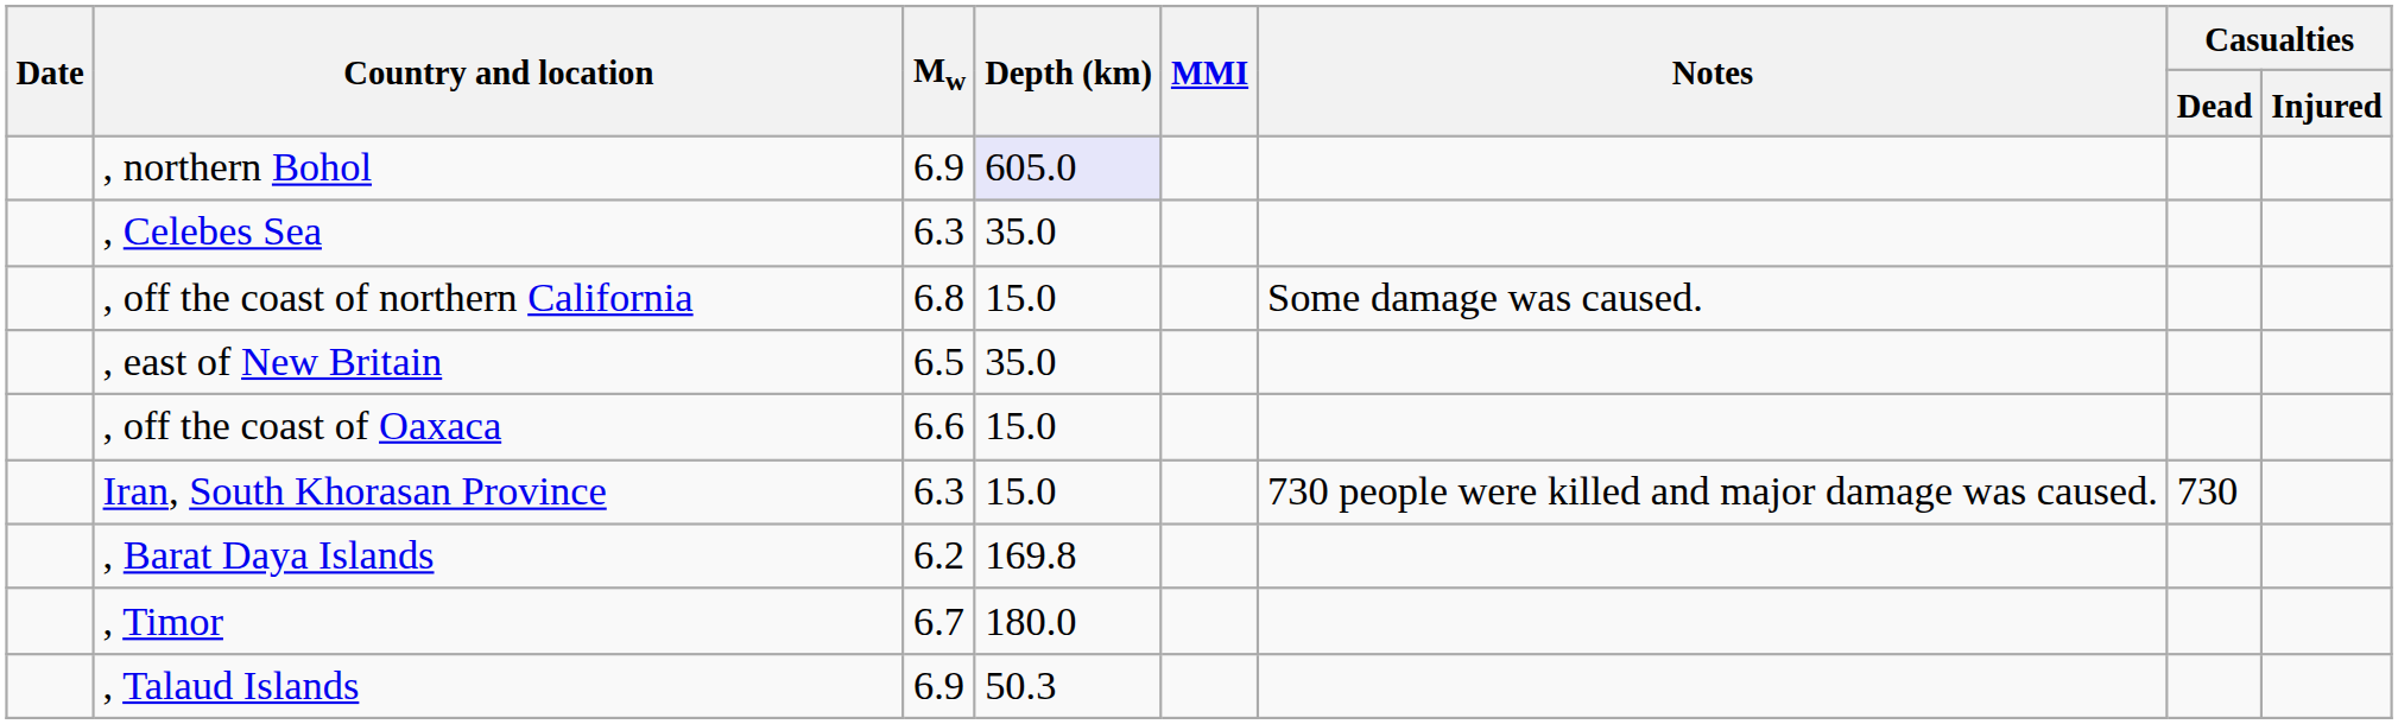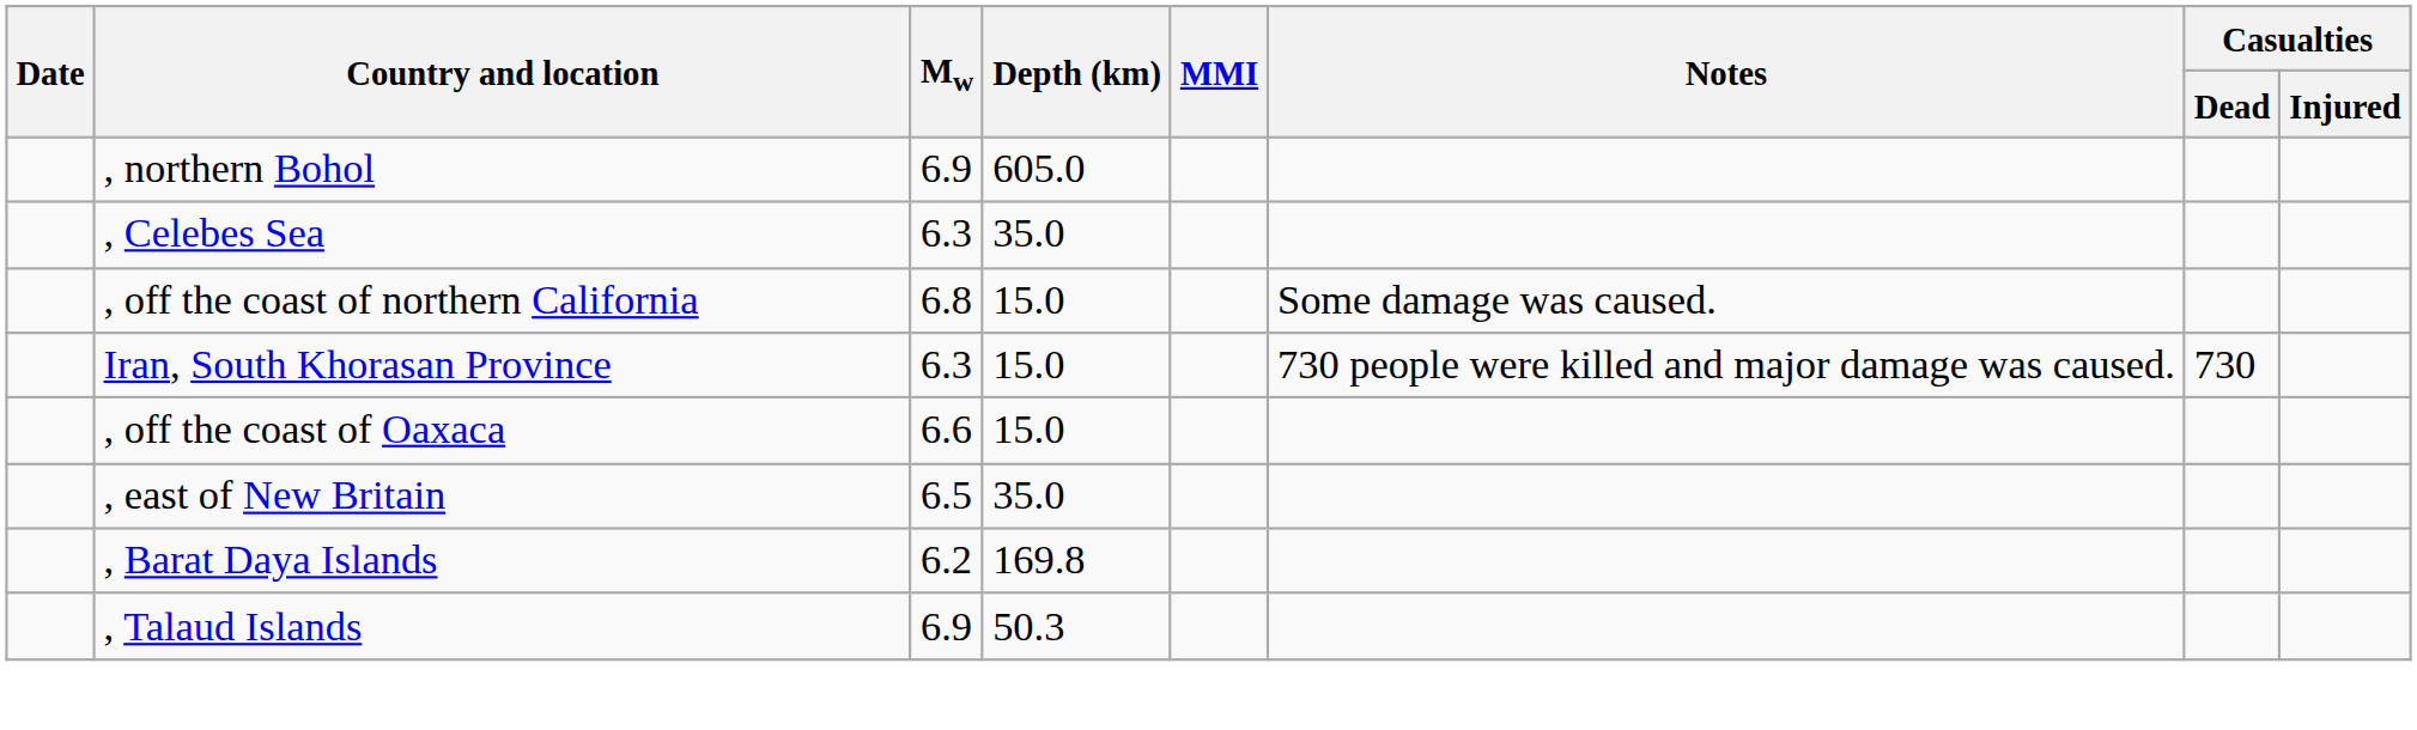, northern Bohol | Depth (km): lavender background -> no background
rows swapped: , east of New Britain <-> Iran, South Khorasan Province
- row: , Timor | 6.7 | 180.0
